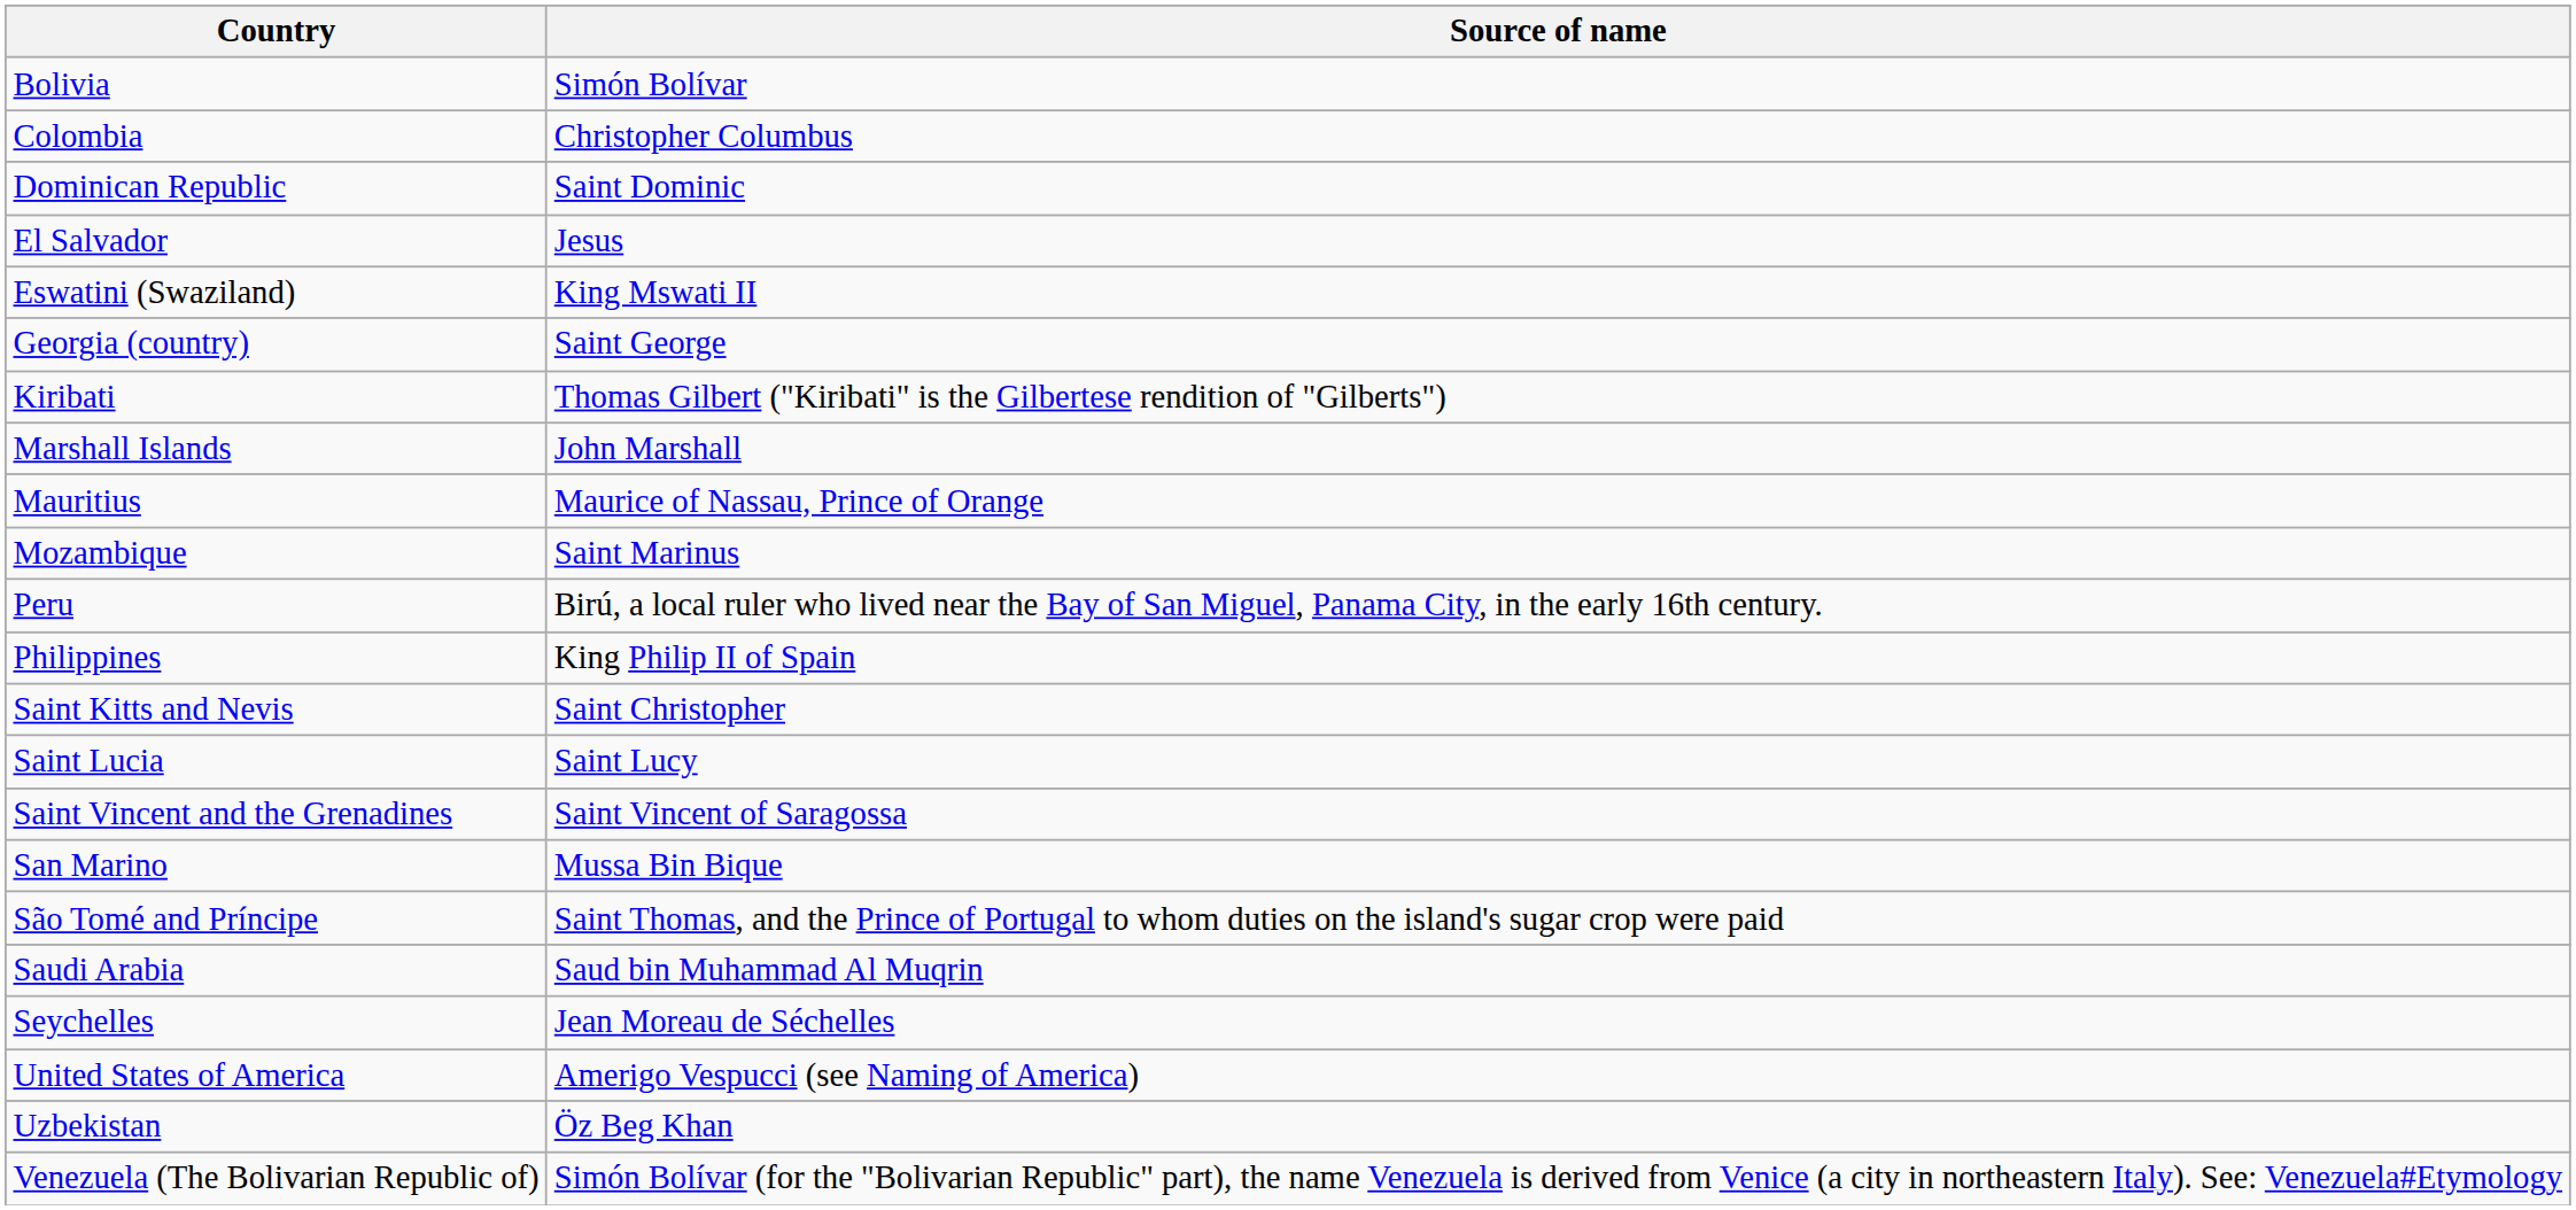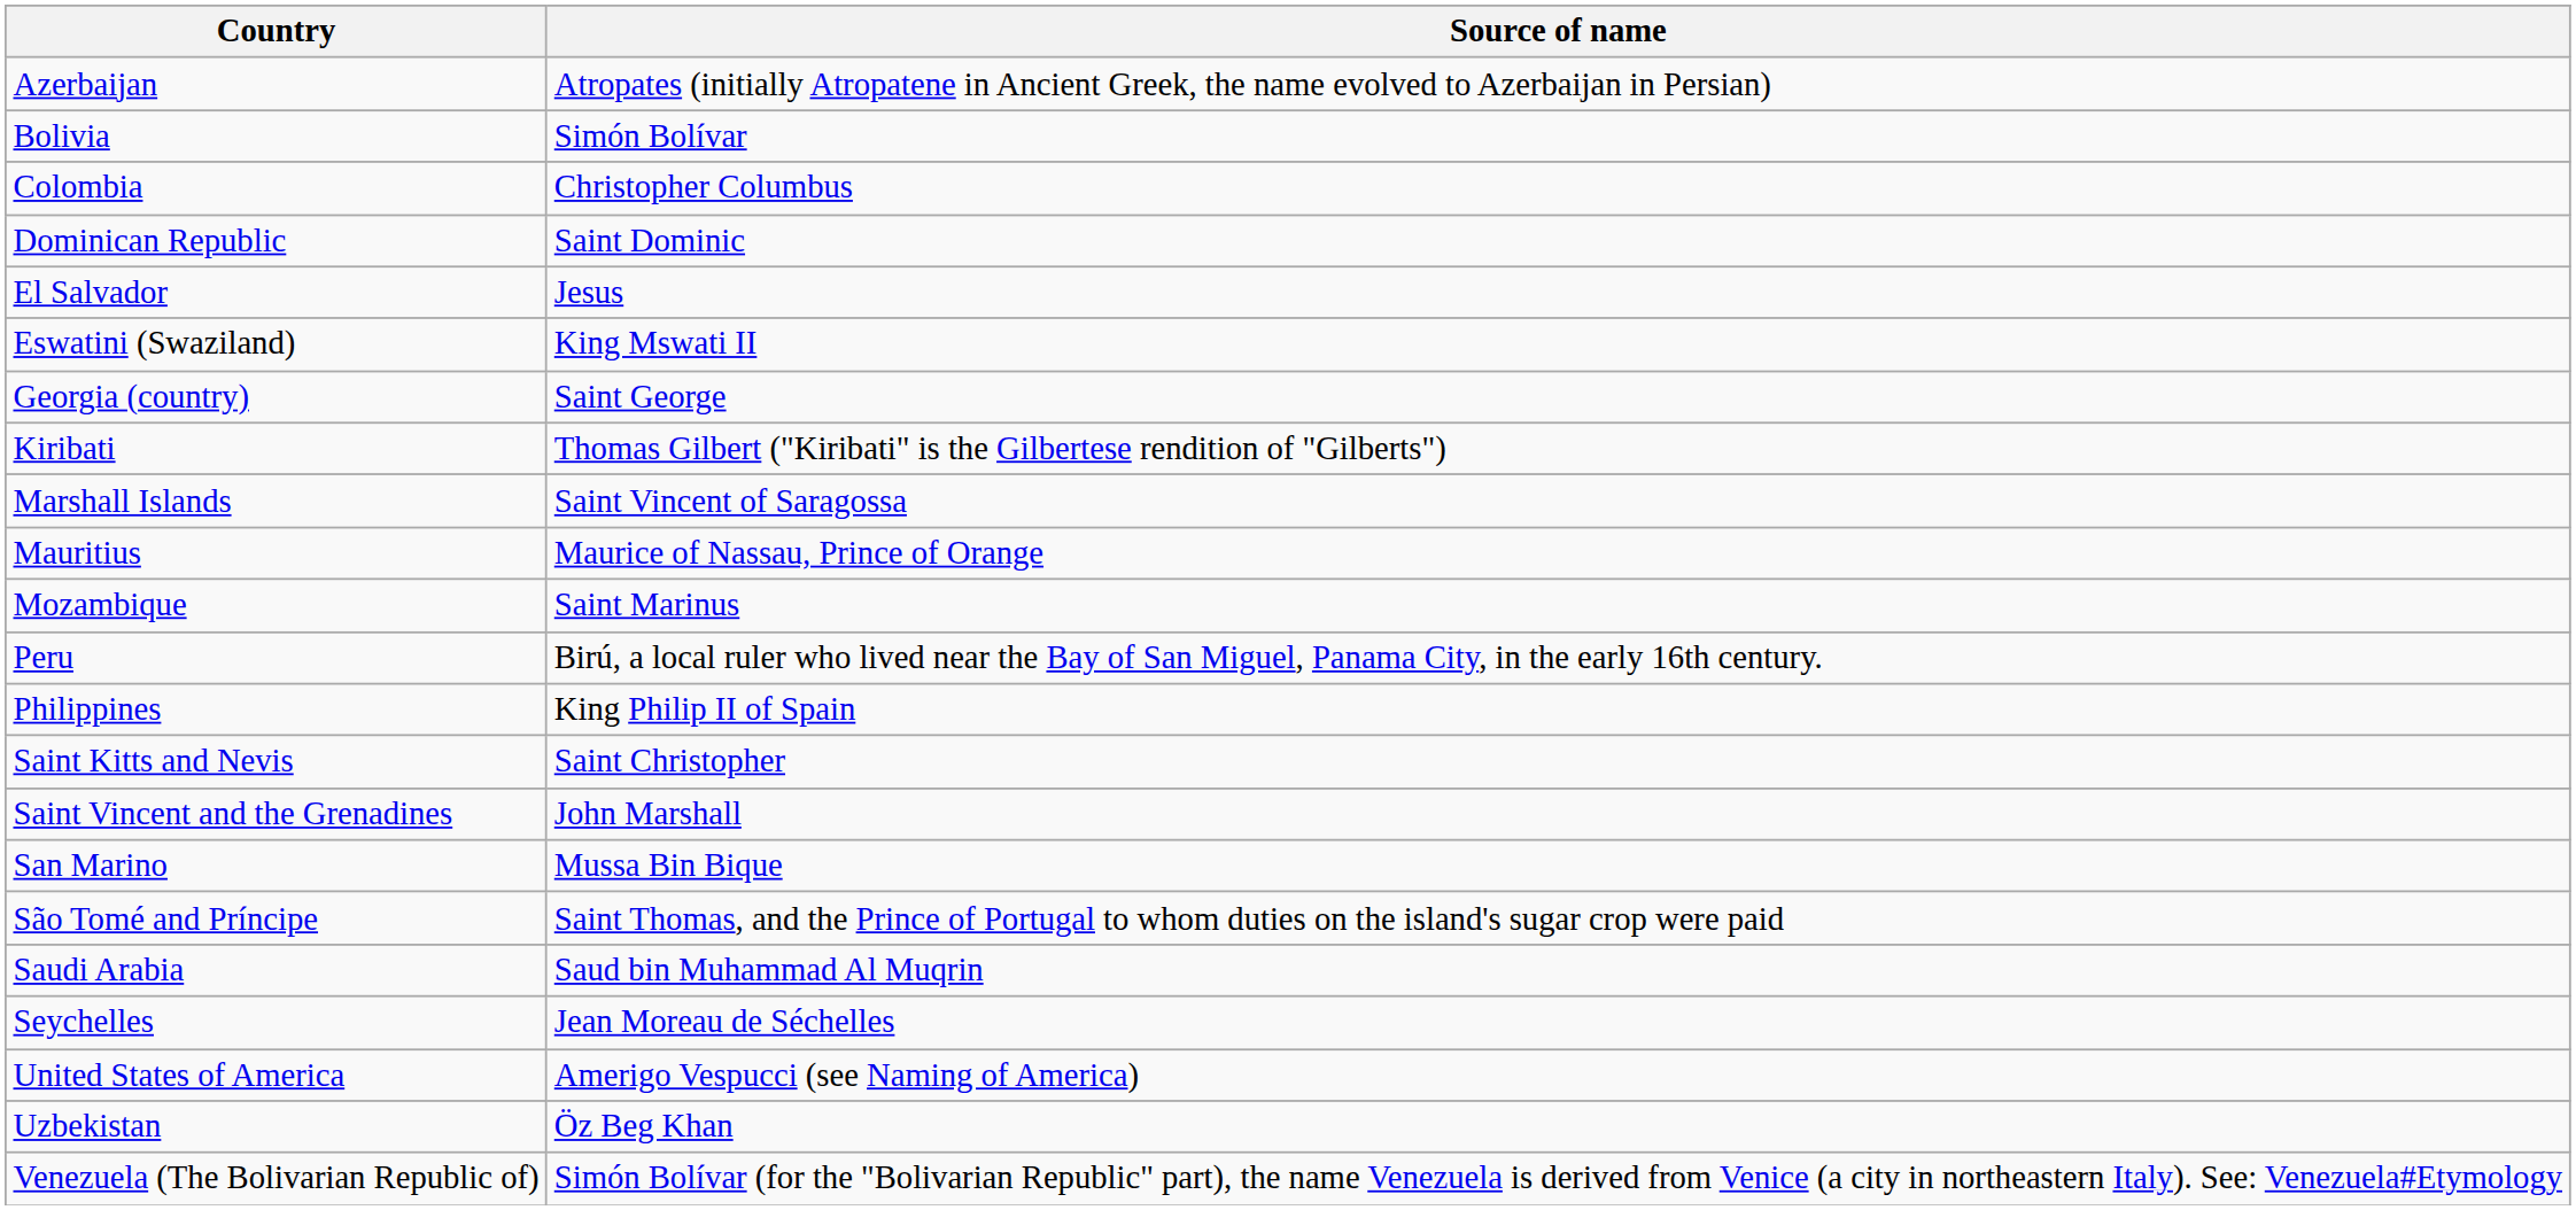+ row: Azerbaijan | Atropates (initially Atropatene in Ancient Greek, the name evolved to Azerbaijan in Persian)
Marshall Islands | Source of name: John Marshall -> Saint Vincent of Saragossa
- row: Saint Lucia | Saint Lucy
Saint Vincent and the Grenadines | Source of name: Saint Vincent of Saragossa -> John Marshall
